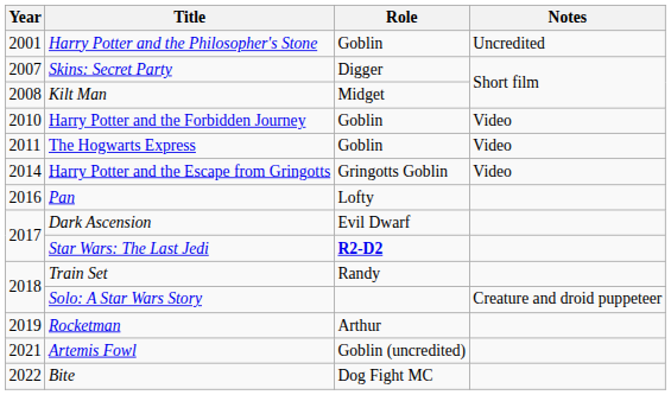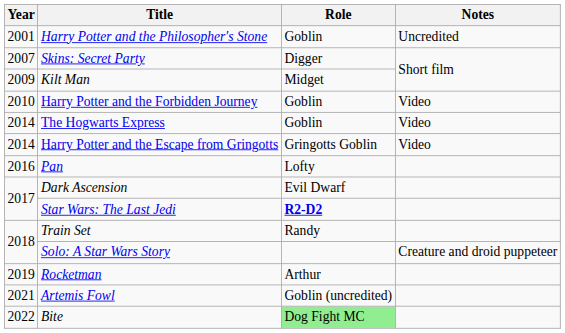Kilt Man | Year: 2008 -> 2009
The Hogwarts Express | Year: 2011 -> 2014
Bite | Role: no background -> lightgreen background
